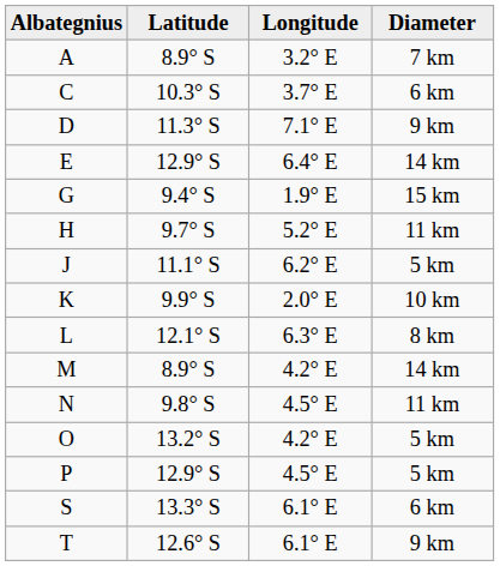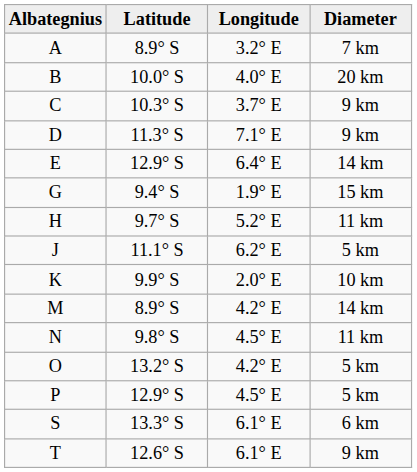+ row: B | 10.0° S | 4.0° E | 20 km
C | Diameter: 6 km -> 9 km
- row: L | 12.1° S | 6.3° E | 8 km
